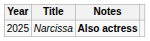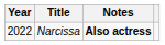Narcissa | Year: 2025 -> 2022
